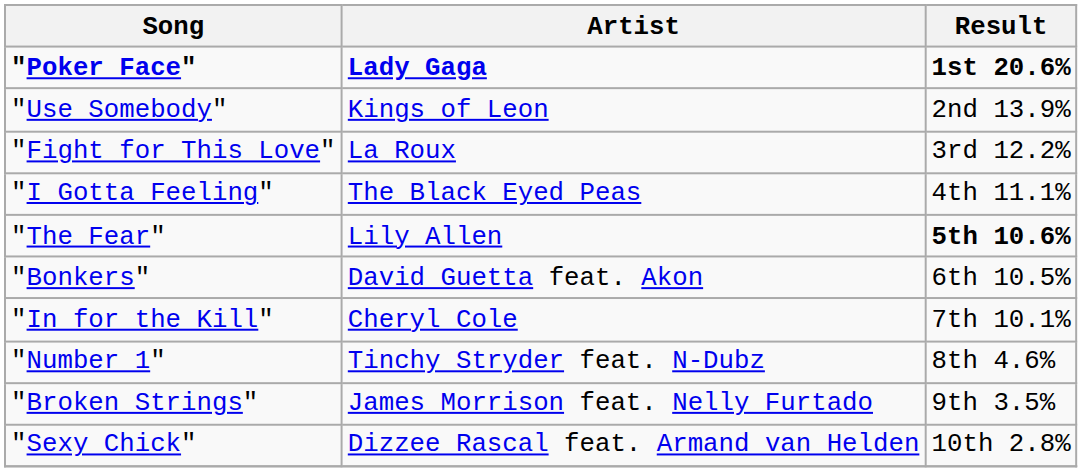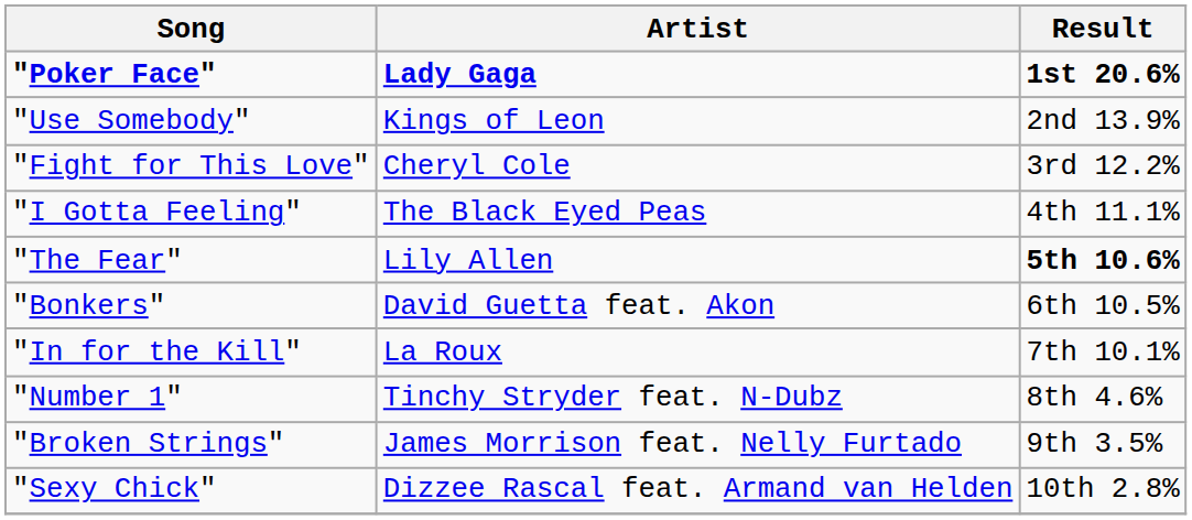"Fight for This Love" | Artist: La Roux -> Cheryl Cole
"In for the Kill" | Artist: Cheryl Cole -> La Roux
